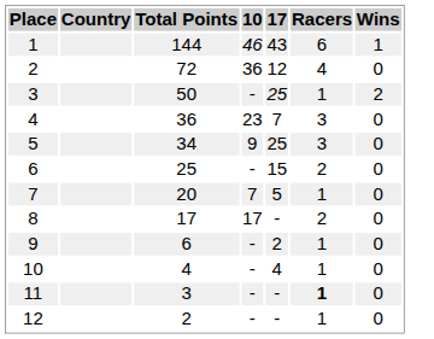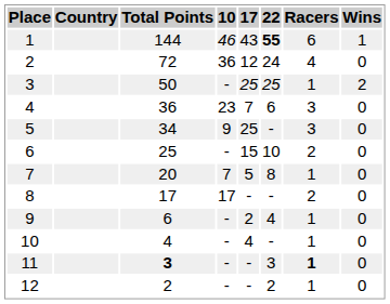+ column: 22 | 55 | 24 | 25 | 6 | - | 10 | 8 | - | 4 | - | 3 | 2
11 | Total Points: normal -> bold
